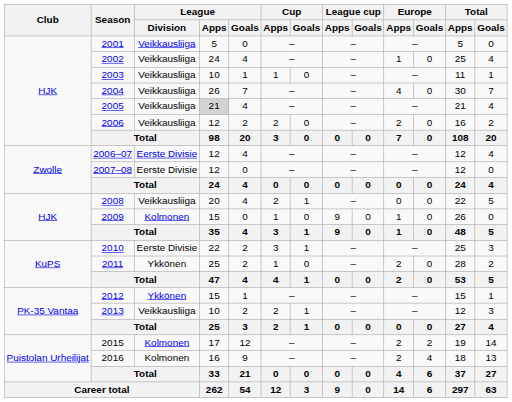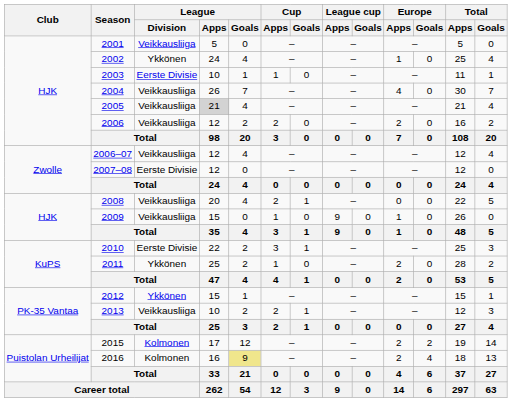2002 | League / Division: Veikkausliiga -> Ykkönen
2003 | League / Division: Veikkausliiga -> Eerste Divisie
2006–07 | League / Division: Eerste Divisie -> Veikkausliiga
2009 | League / Division: Kolmonen -> Veikkausliiga
2016 | League / Goals: no background -> khaki background
